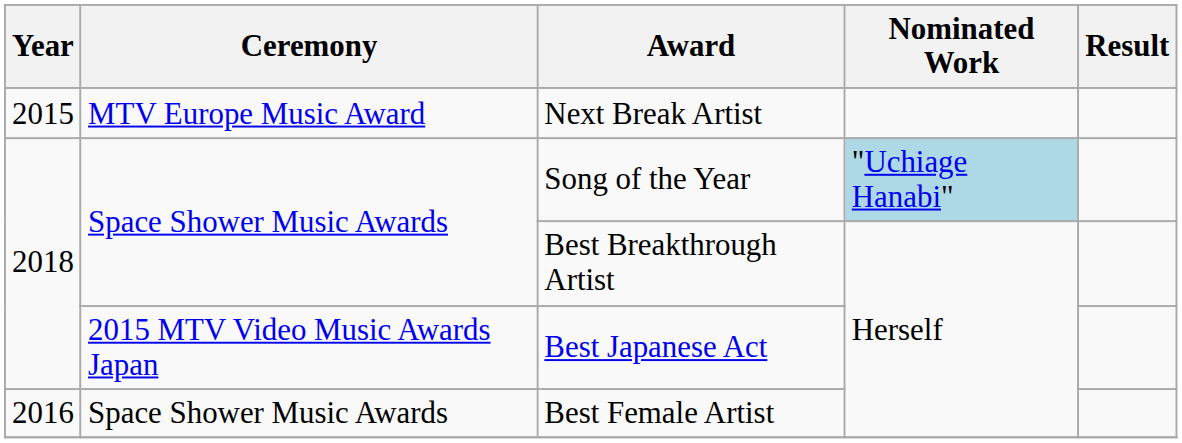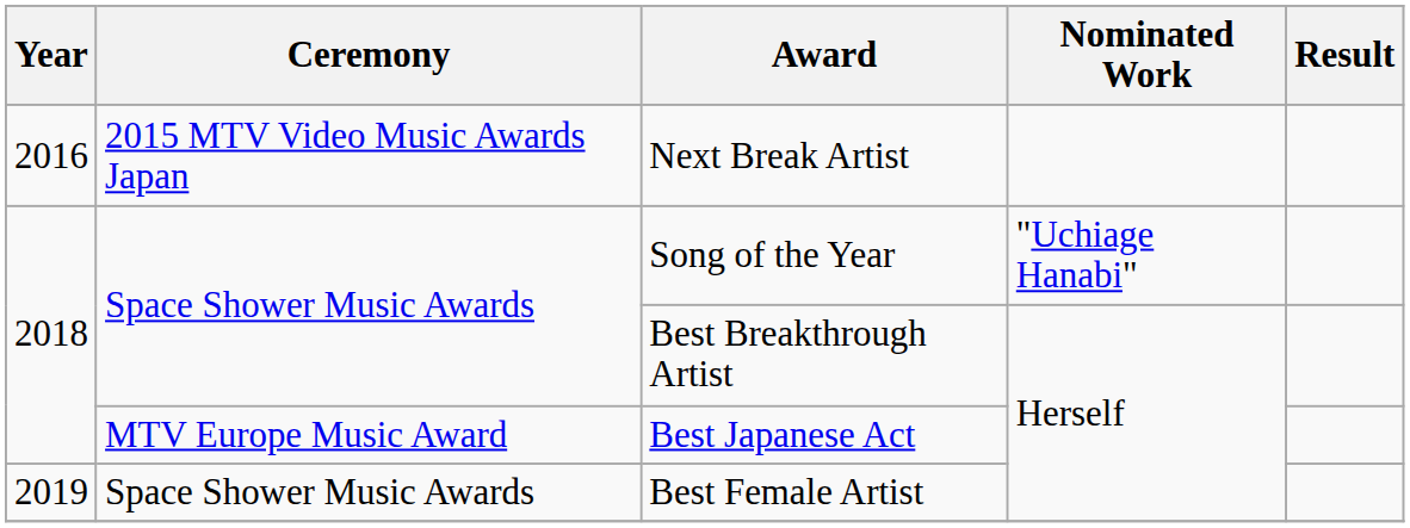Next Break Artist | Year: 2015 -> 2016
Next Break Artist | Ceremony: MTV Europe Music Award -> 2015 MTV Video Music Awards Japan
Song of the Year | Nominated Work: lightblue background -> no background
Best Japanese Act | Ceremony: 2015 MTV Video Music Awards Japan -> MTV Europe Music Award
Best Female Artist | Year: 2016 -> 2019
